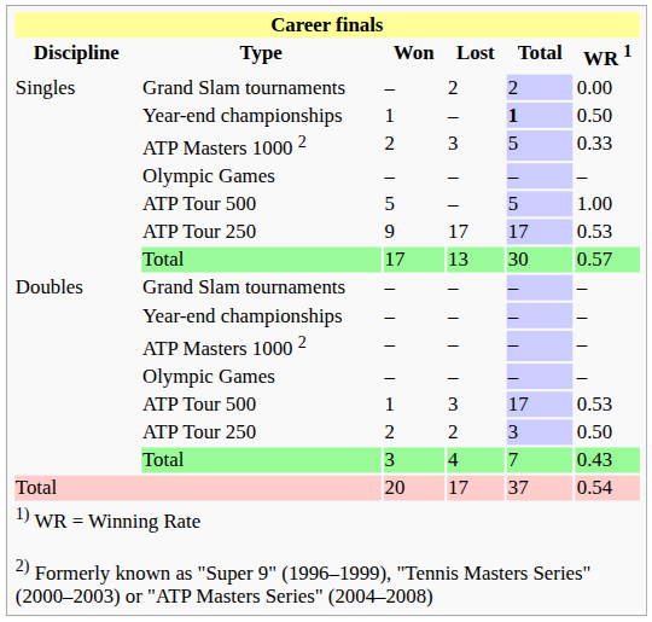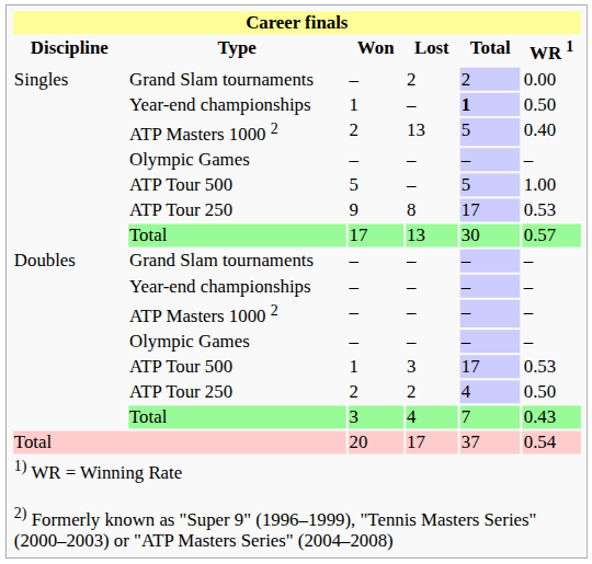ATP Masters 1000 2 / 2 | Lost: 3 -> 13
ATP Masters 1000 2 / 2 | WR 1: 0.33 -> 0.40
9 | Lost: 17 -> 8
ATP Tour 250 / 2 | Total: 3 -> 4
